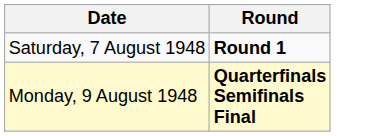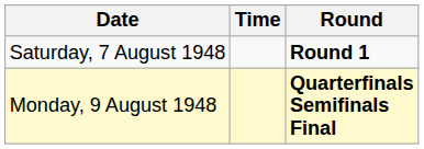+ column: Time
